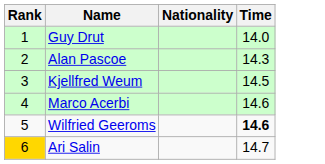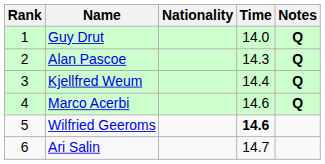+ column: Notes | Q | Q | Q | Q
Kjellfred Weum | Time: 14.5 -> 14.4
Ari Salin | Rank: gold background -> no background
